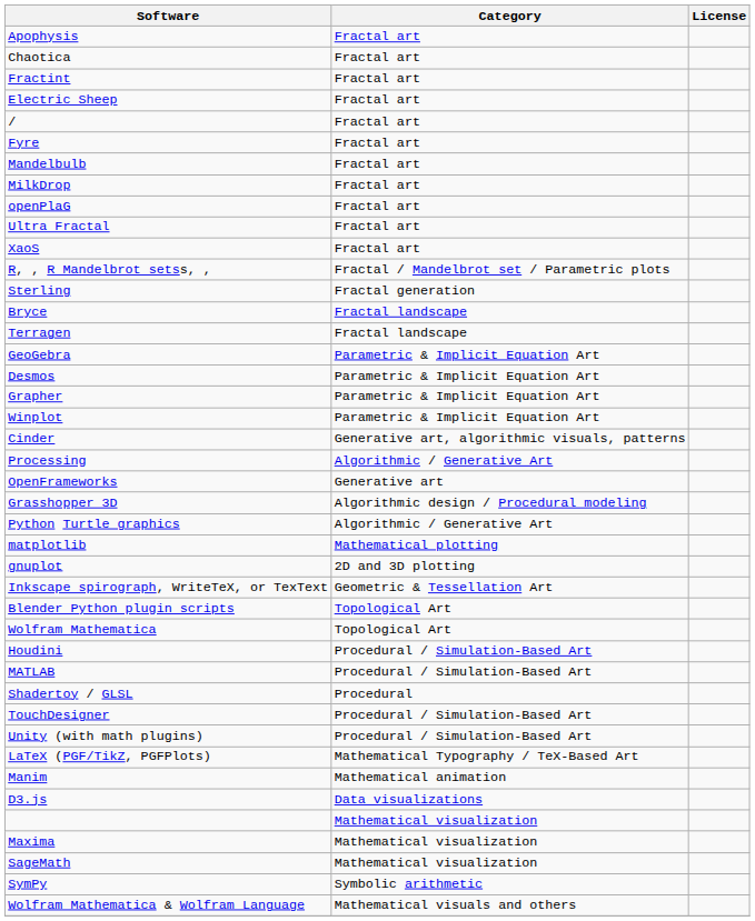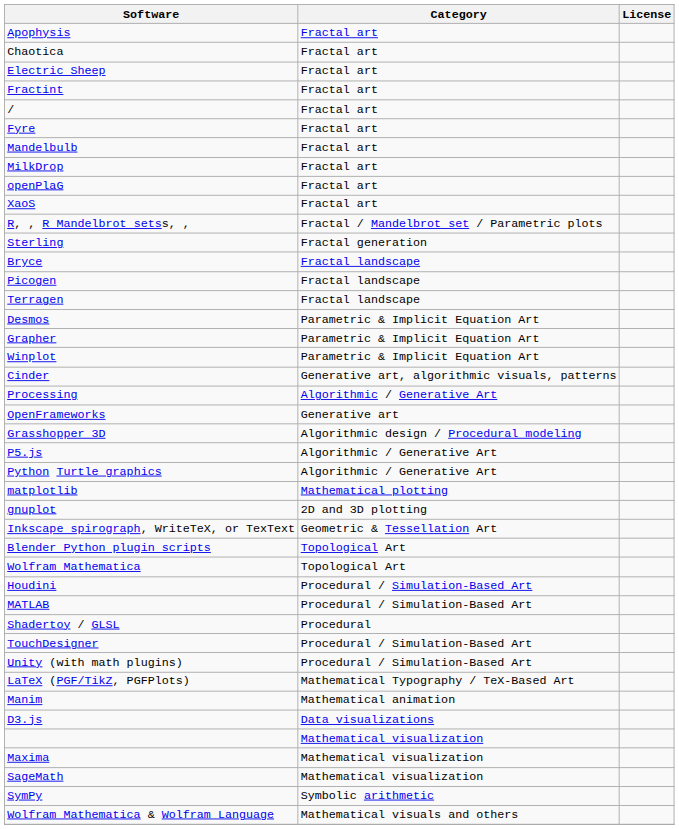rows swapped: Electric Sheep <-> Fractint
- row: Ultra Fractal | Fractal art
+ row: Picogen | Fractal landscape
- row: GeoGebra | Parametric & Implicit Equation Art
+ row: P5.js | Algorithmic / Generative Art
